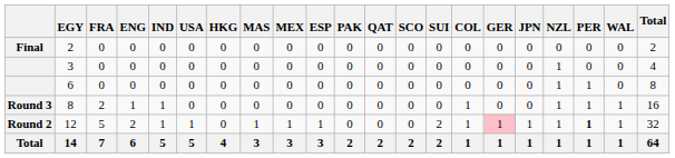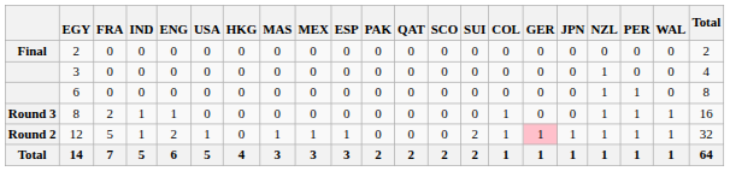columns swapped: ENG <-> IND
12 | PER: bold -> normal
